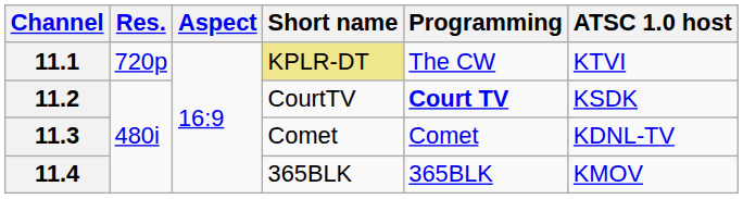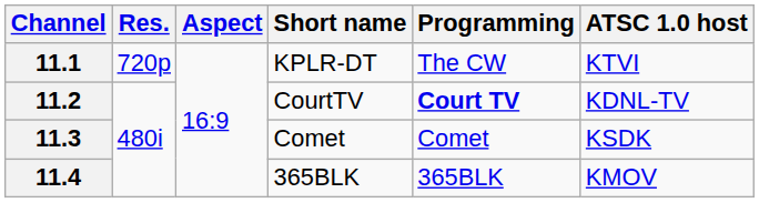11.1 | Short name: khaki background -> no background
11.2 | ATSC 1.0 host: KSDK -> KDNL-TV
11.3 | ATSC 1.0 host: KDNL-TV -> KSDK
